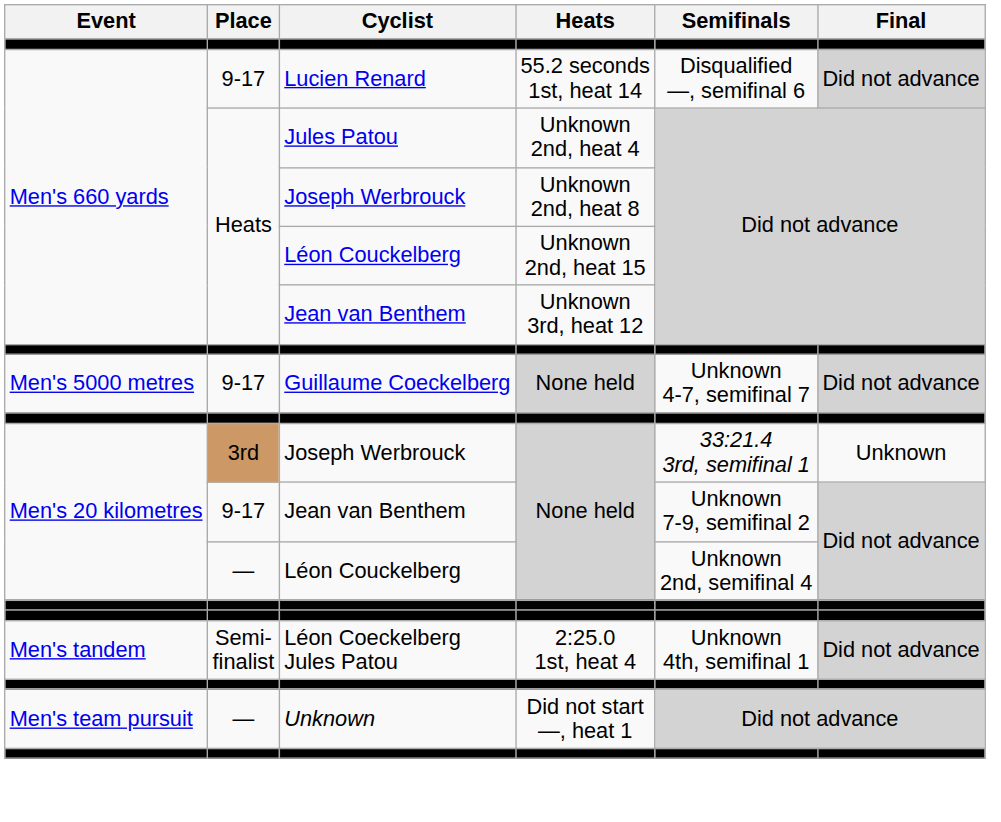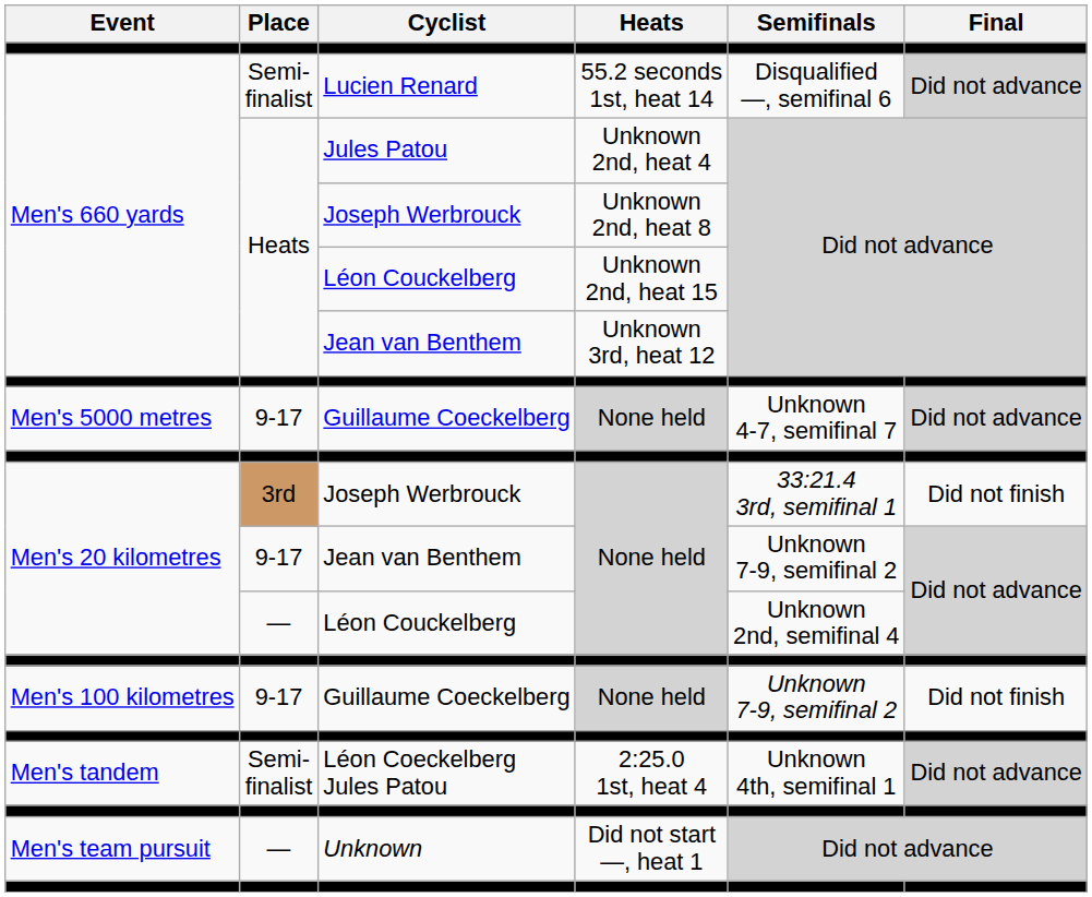Lucien Renard | Place: 9-17 -> Semi- finalist
Men's 20 kilometres / Joseph Werbrouck | Final: Unknown -> Did not finish
+ row: Men's 100 kilometres | 9-17 | Guillaume Coeckelberg | None held | Unknown 7-9, semifinal 2 | Did not finish
